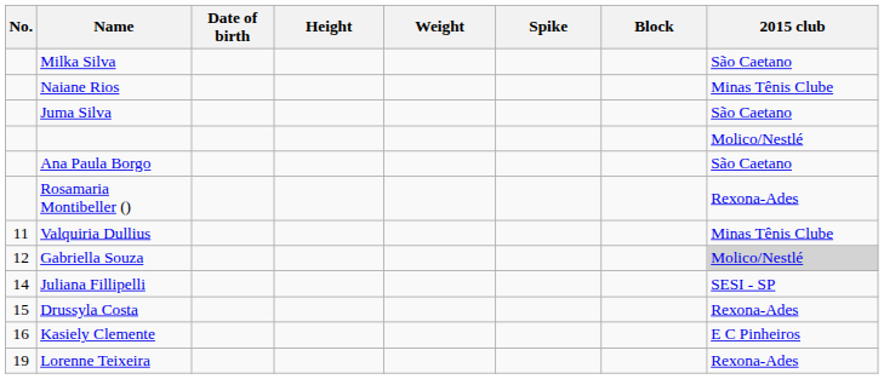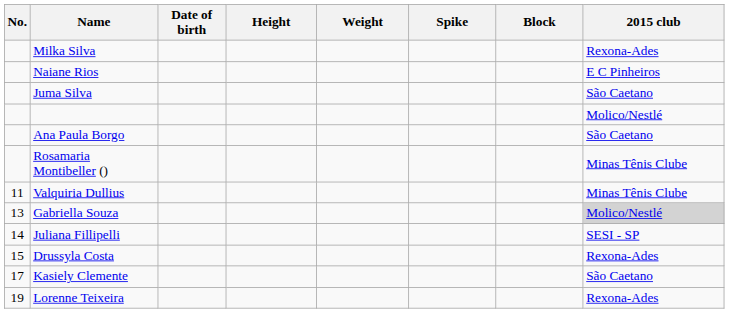Milka Silva | 2015 club: São Caetano -> Rexona-Ades
Naiane Rios | 2015 club: Minas Tênis Clube -> E C Pinheiros
Rosamaria Montibeller () | 2015 club: Rexona-Ades -> Minas Tênis Clube
Gabriella Souza | No.: 12 -> 13
Kasiely Clemente | No.: 16 -> 17
Kasiely Clemente | 2015 club: E C Pinheiros -> São Caetano
